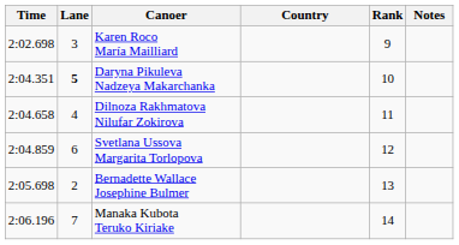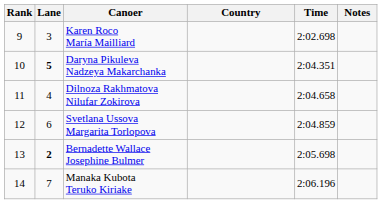columns swapped: Rank <-> Time
Bernadette Wallace Josephine Bulmer | Lane: normal -> bold
